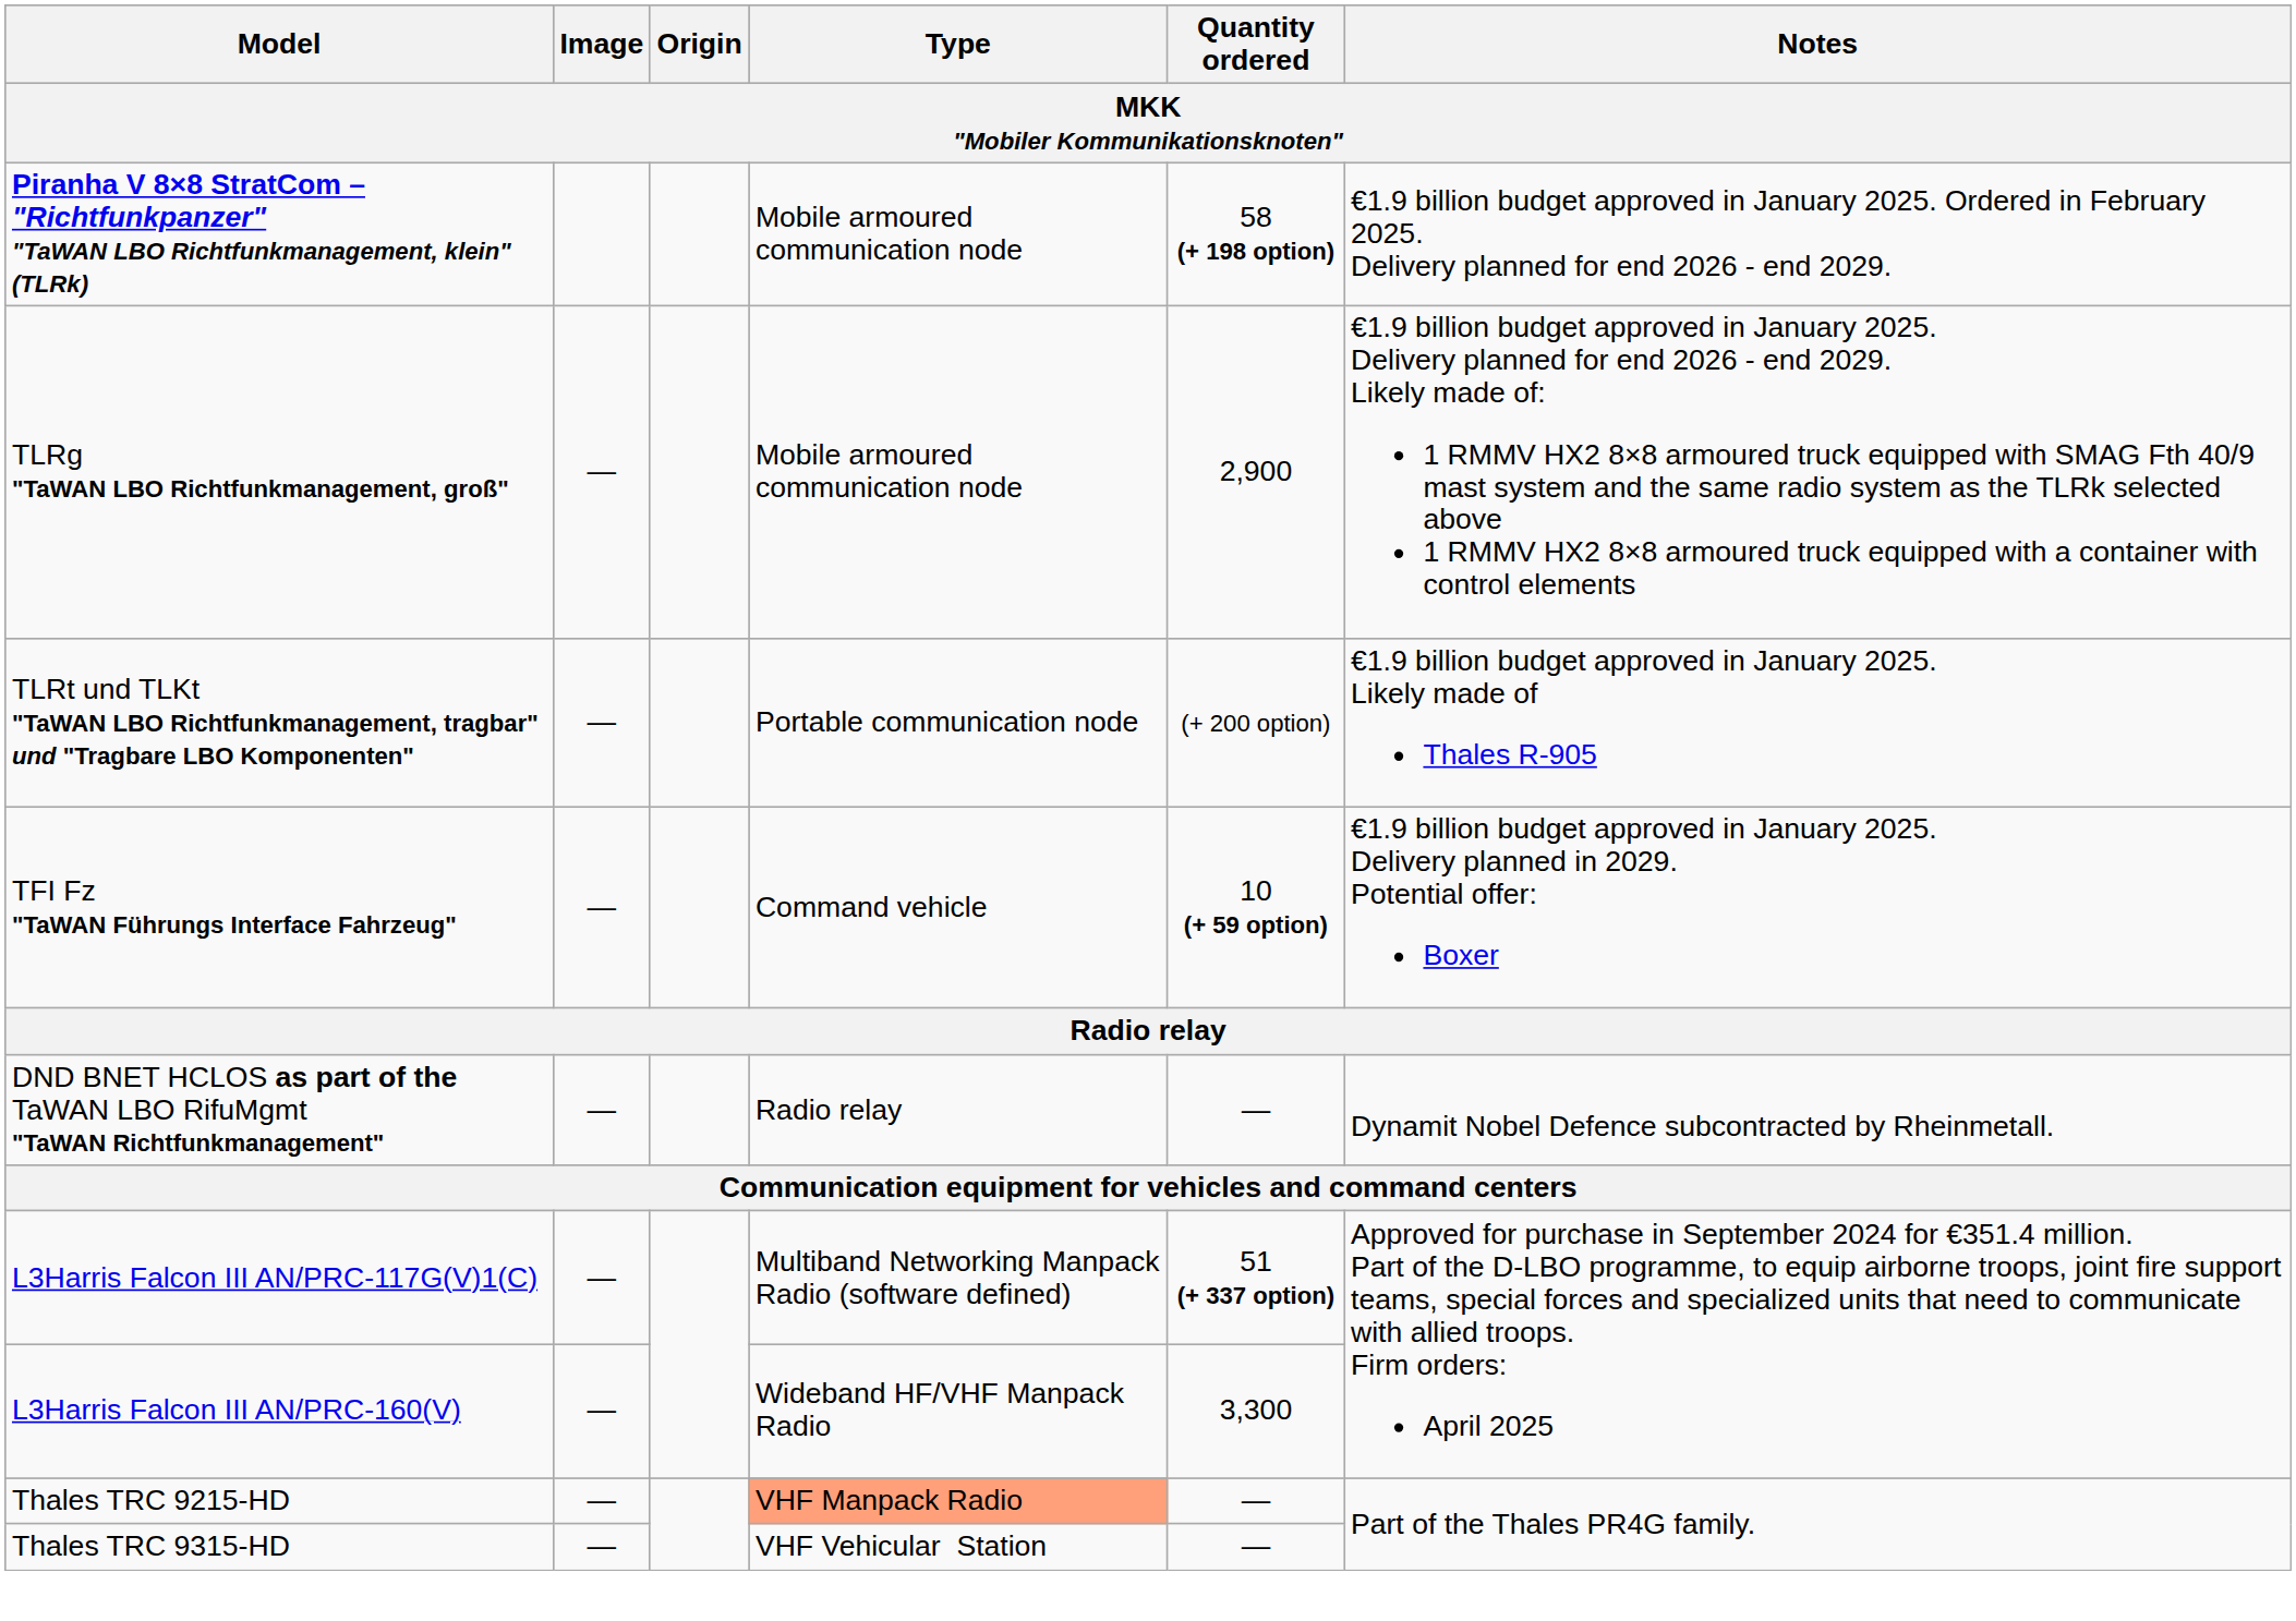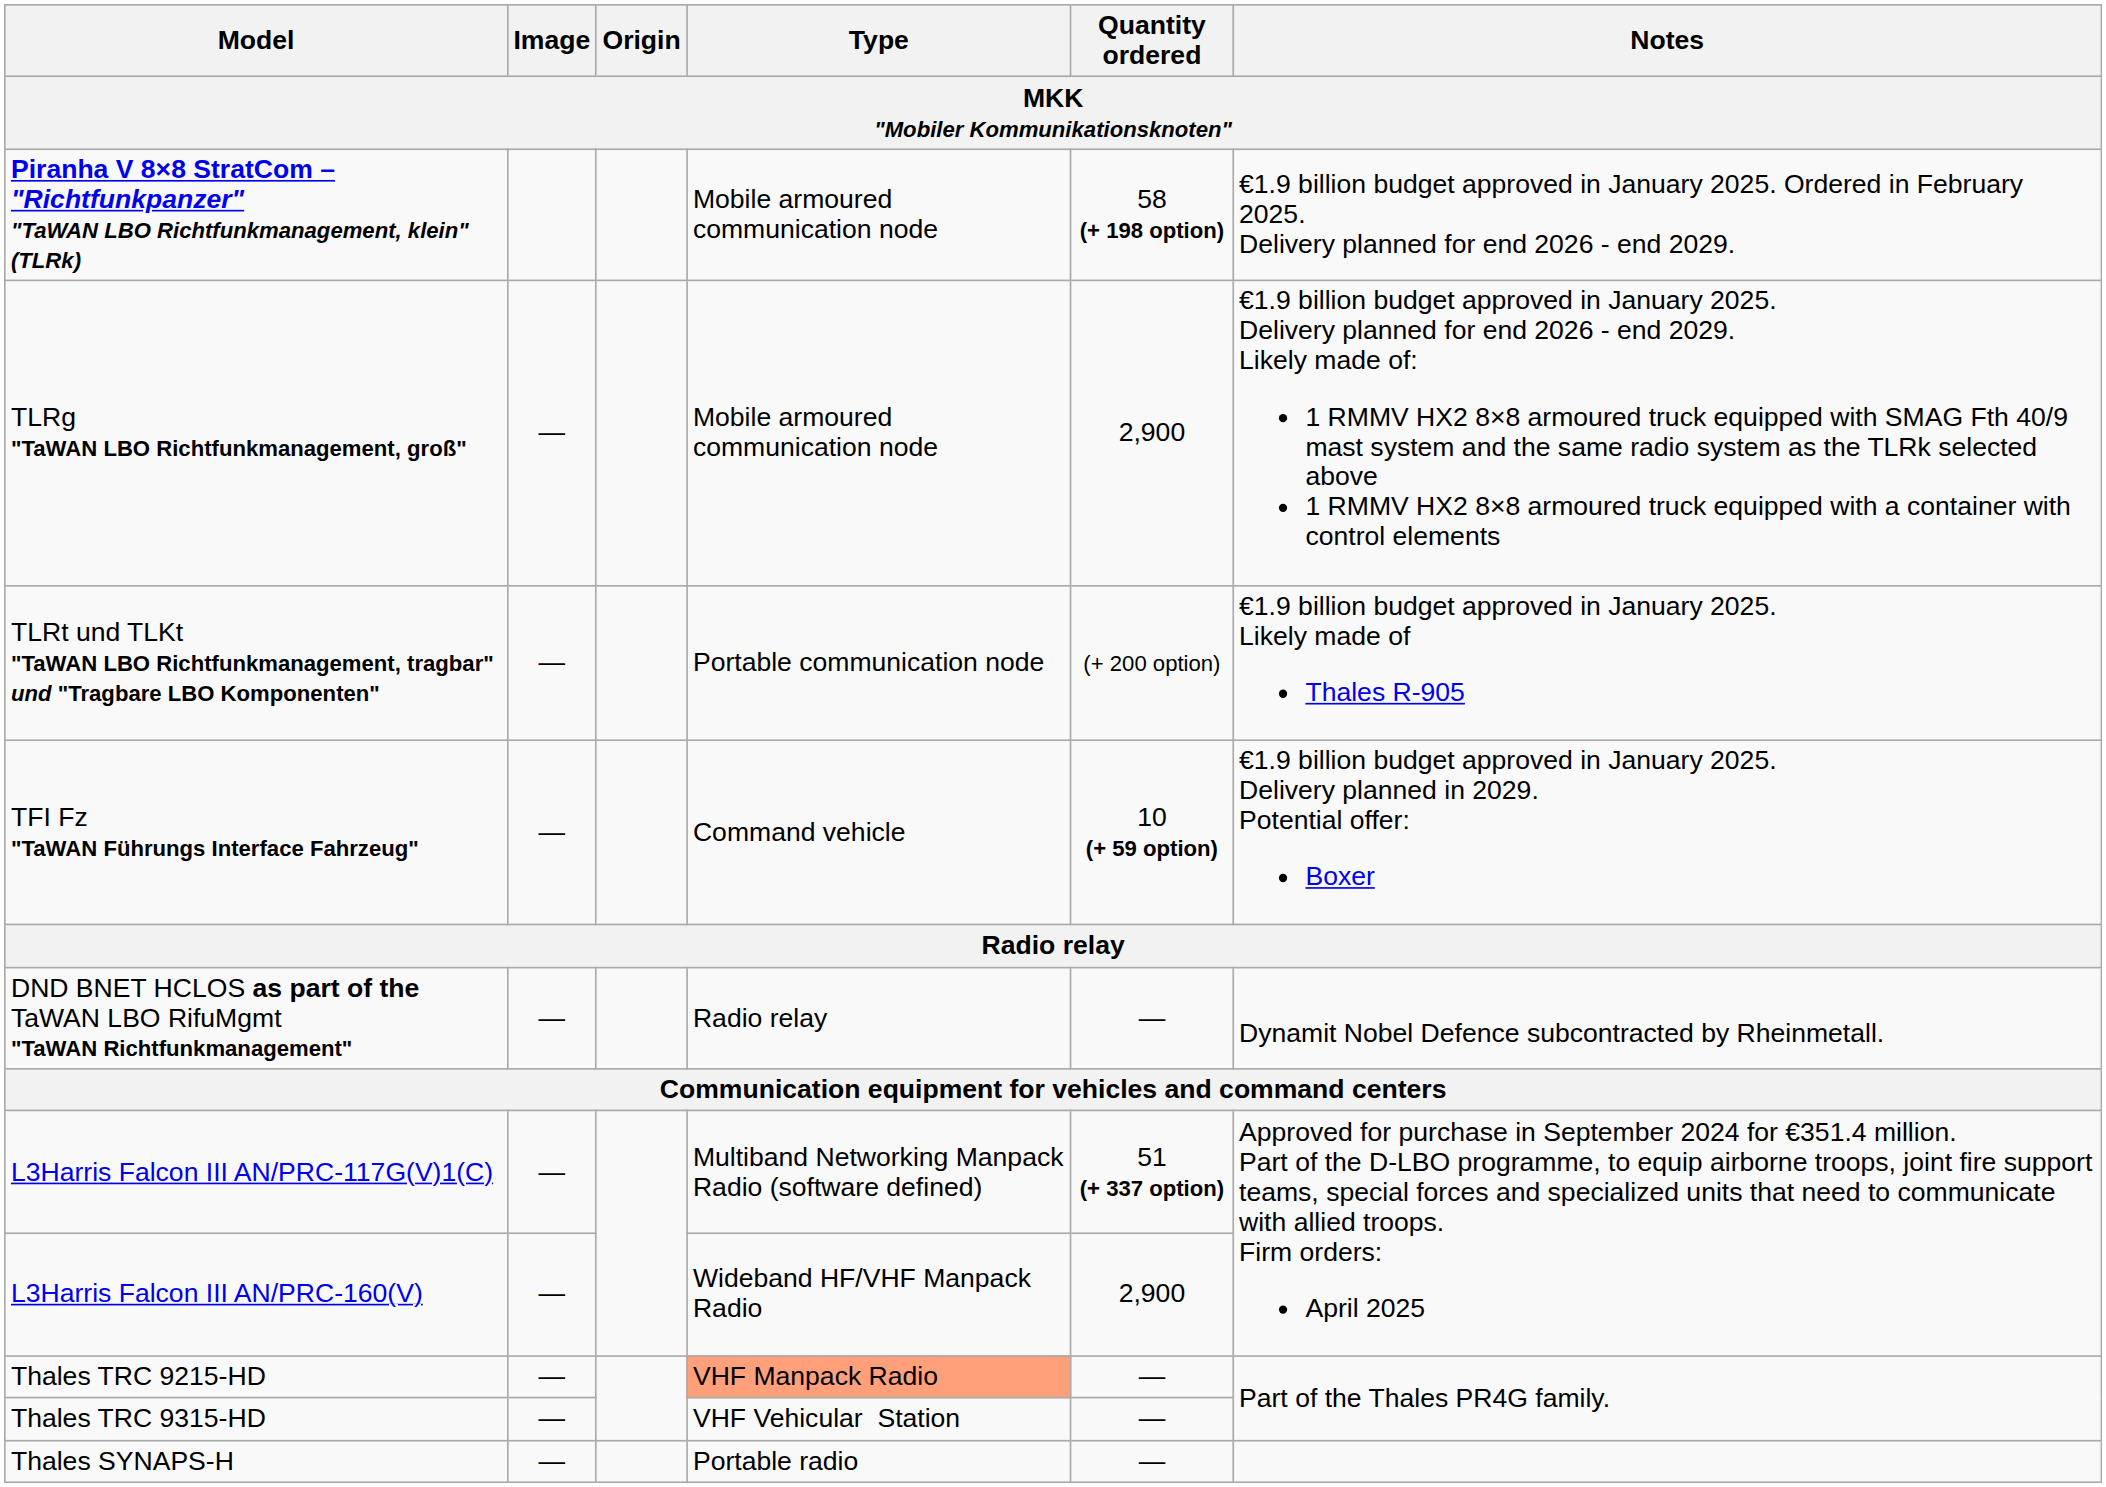L3Harris Falcon III AN/PRC-160(V) | Quantity ordered: 3,300 -> 2,900
+ row: Thales SYNAPS-H | — | Portable radio | —
